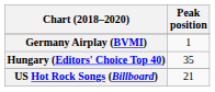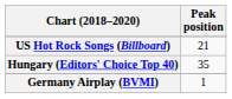rows swapped: Germany Airplay (BVMI) <-> US Hot Rock Songs (Billboard)
